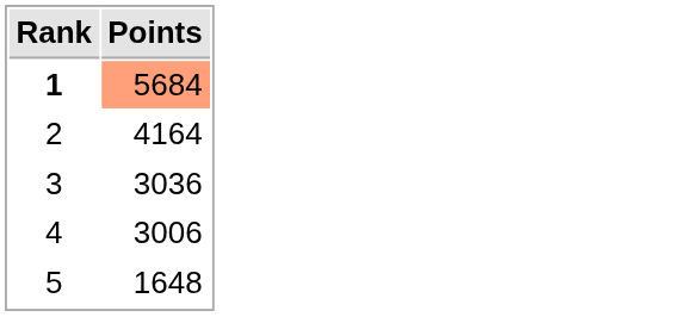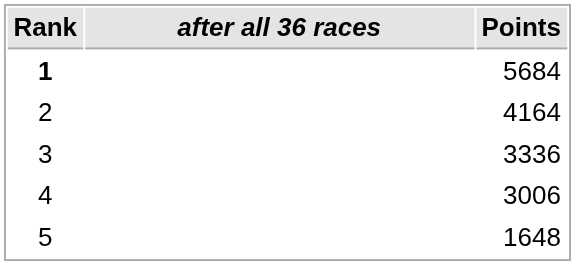+ column: after all 36 races
1 | Points: lightsalmon background -> no background
3 | Points: 3036 -> 3336
